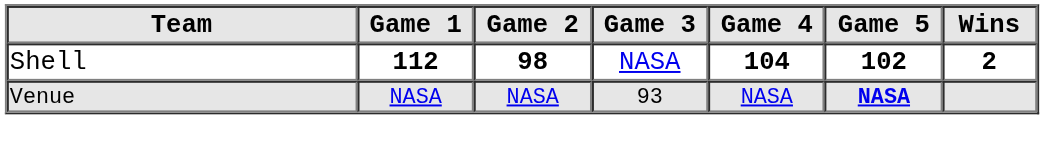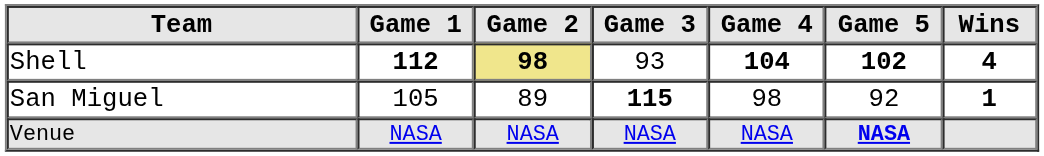Shell | Game 2: no background -> khaki background
Shell | Game 3: NASA -> 93
Shell | Wins: 2 -> 4
+ row: San Miguel | 105 | 89 | 115 | 98 | 92 | 1
Venue | Game 3: 93 -> NASA
